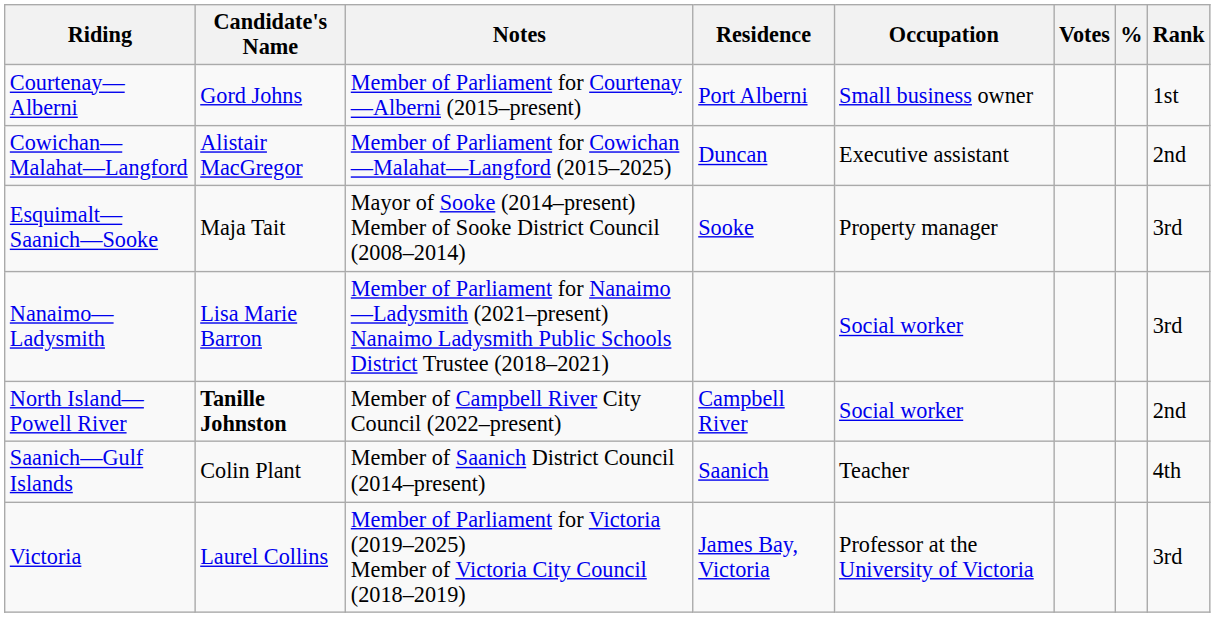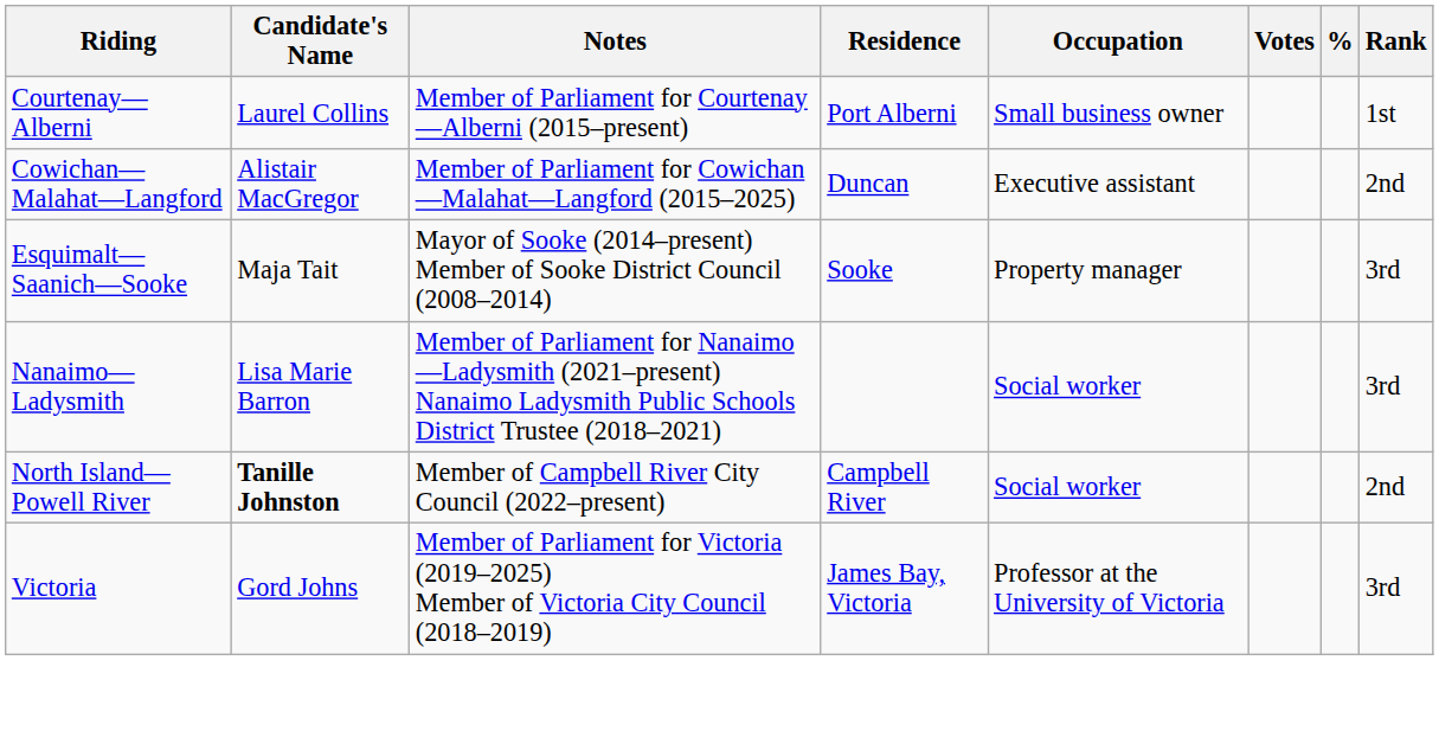Courtenay—Alberni | Candidate's Name: Gord Johns -> Laurel Collins
- row: Saanich—Gulf Islands | Colin Plant | Member of Saanich District Council (2014–present) | Saanich | Teacher | 4th
Victoria | Candidate's Name: Laurel Collins -> Gord Johns
